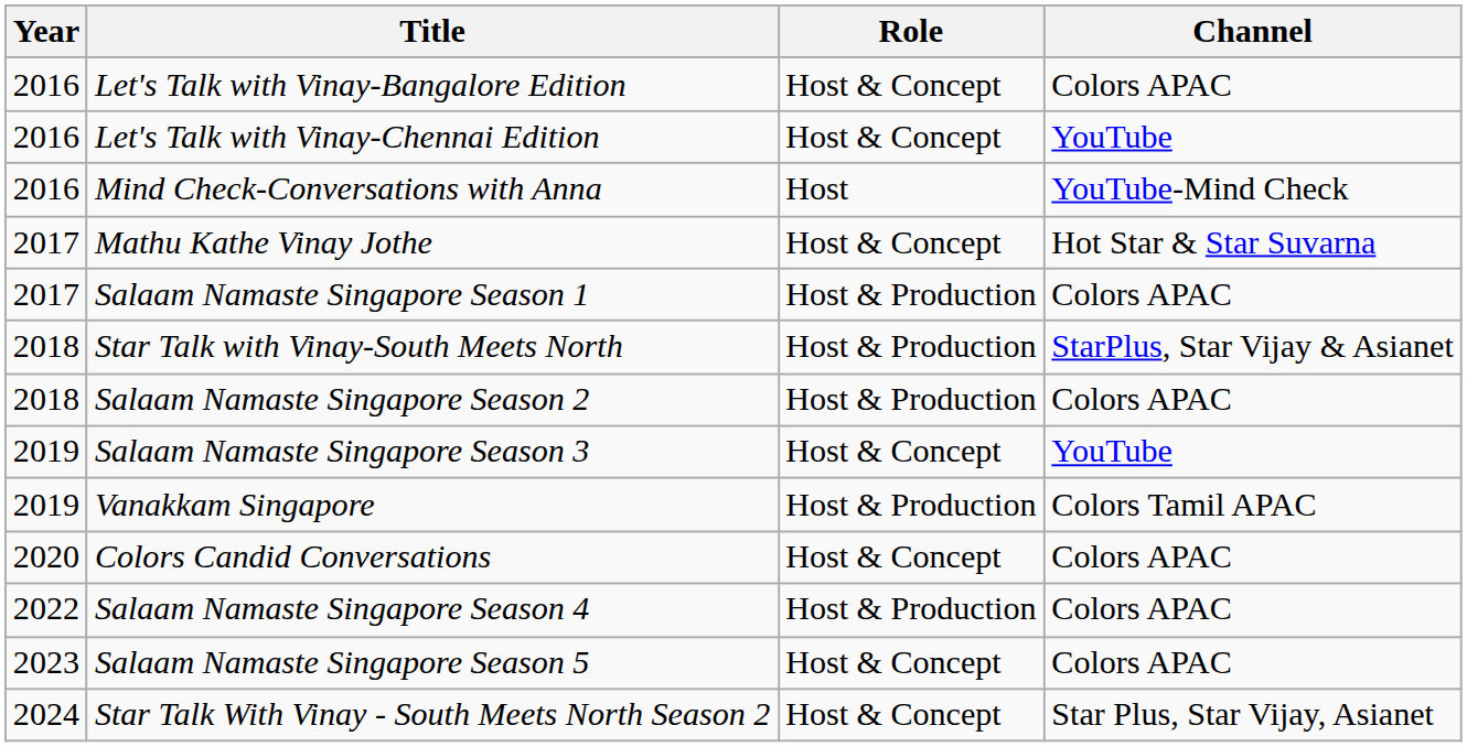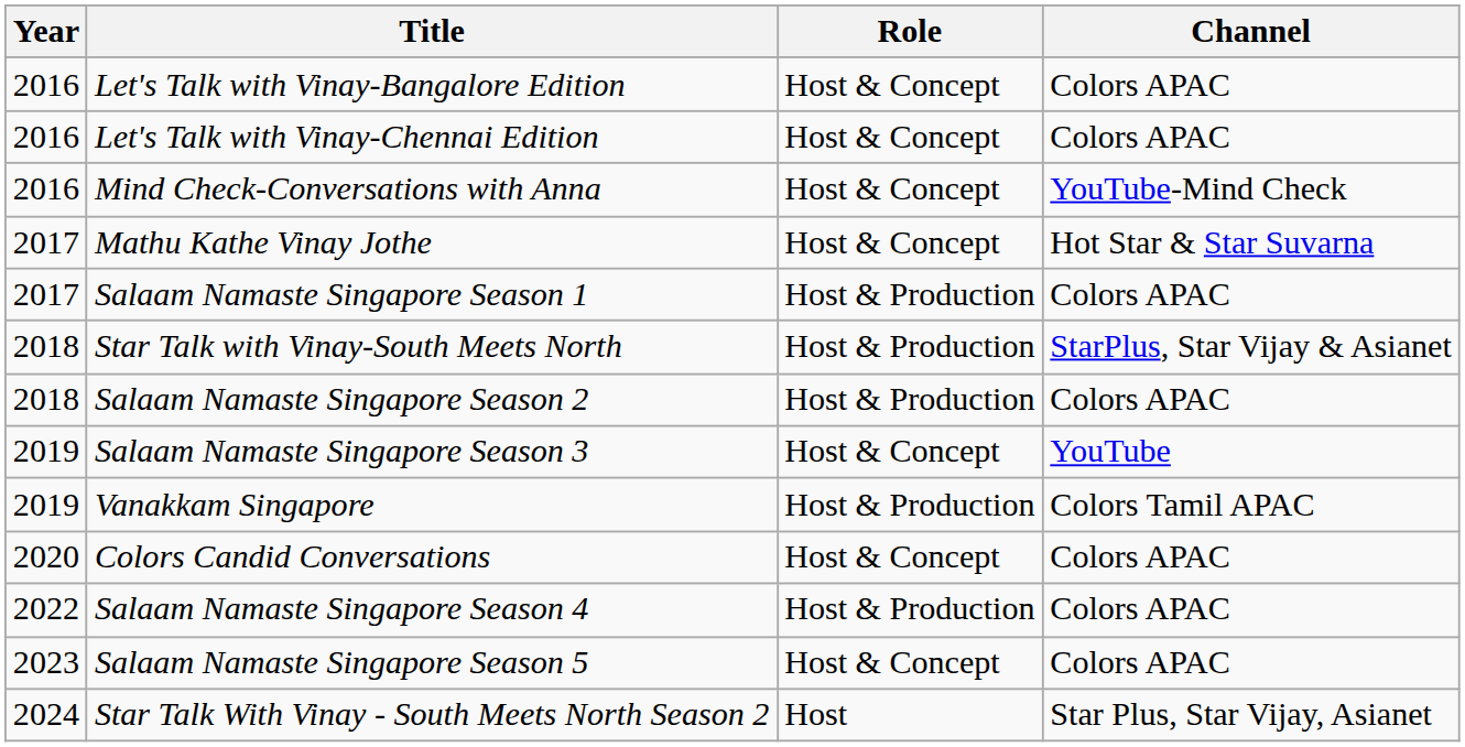Let's Talk with Vinay-Chennai Edition | Channel: YouTube -> Colors APAC
Mind Check-Conversations with Anna | Role: Host -> Host & Concept
Star Talk With Vinay - South Meets North Season 2 | Role: Host & Concept -> Host
